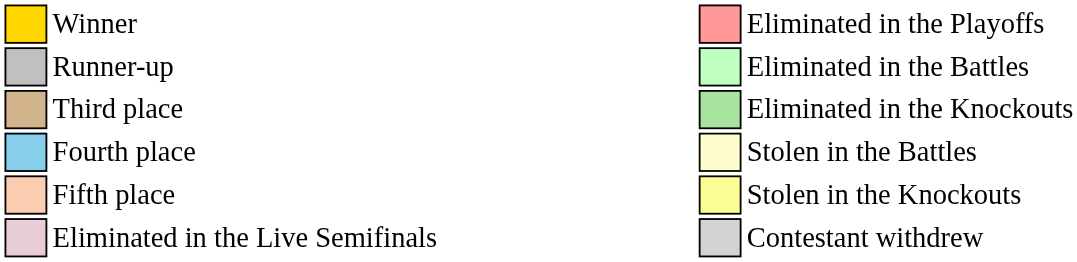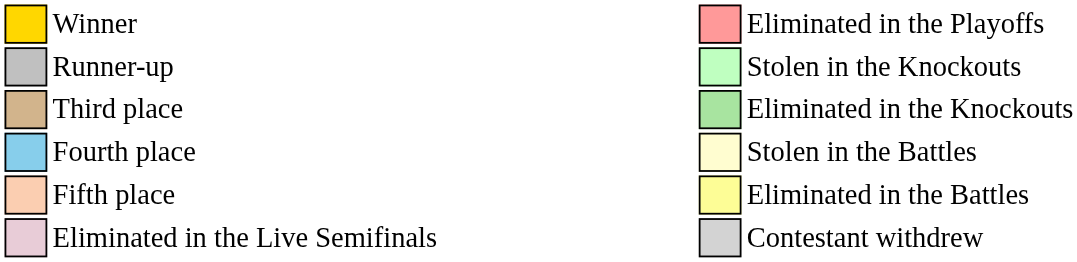Runner-up | column 10: Eliminated in the Battles -> Stolen in the Knockouts
Fifth place | column 10: Stolen in the Knockouts -> Eliminated in the Battles
